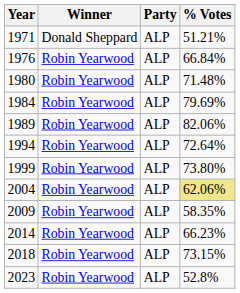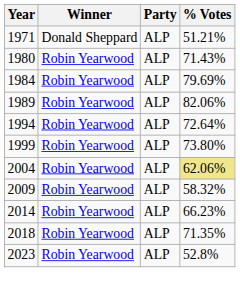- row: 1976 | Robin Yearwood | ALP | 66.84%
1980 | % Votes: 71.48% -> 71.43%
2009 | % Votes: 58.35% -> 58.32%
2018 | % Votes: 73.15% -> 71.35%
